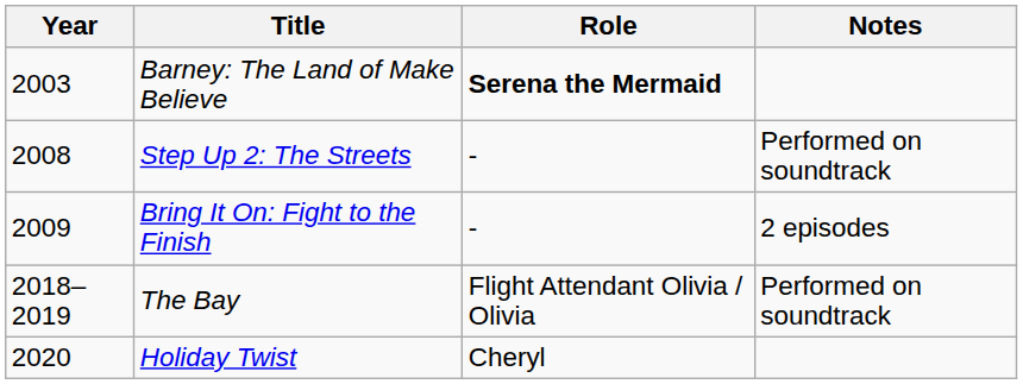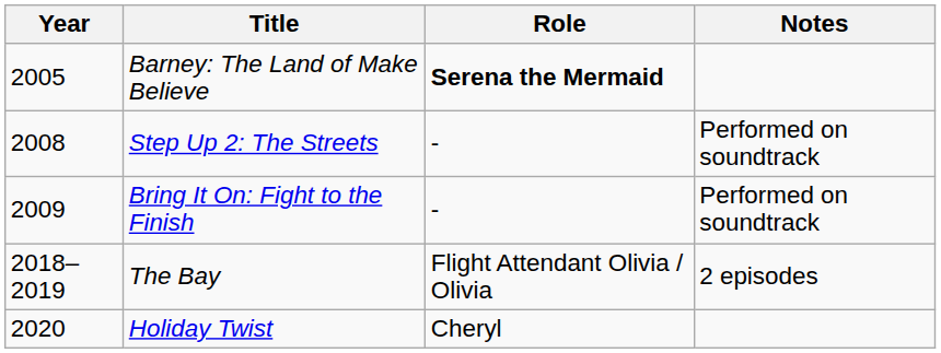Barney: The Land of Make Believe | Year: 2003 -> 2005
Bring It On: Fight to the Finish | Notes: 2 episodes -> Performed on soundtrack
The Bay | Notes: Performed on soundtrack -> 2 episodes
